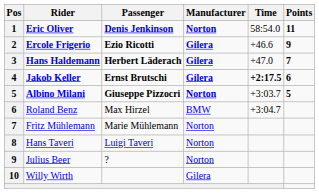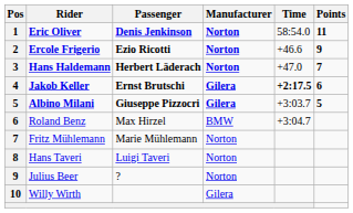Ercole Frigerio | Manufacturer: Gilera -> Norton
Hans Haldemann | Manufacturer: Gilera -> Norton
Albino Milani | Manufacturer: Norton -> Gilera
